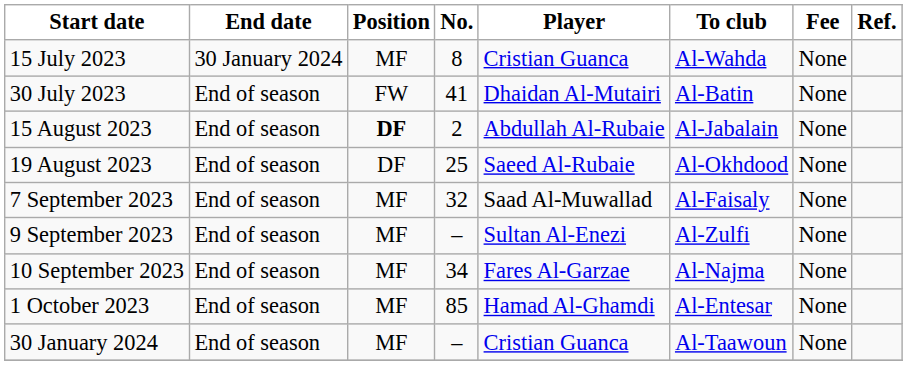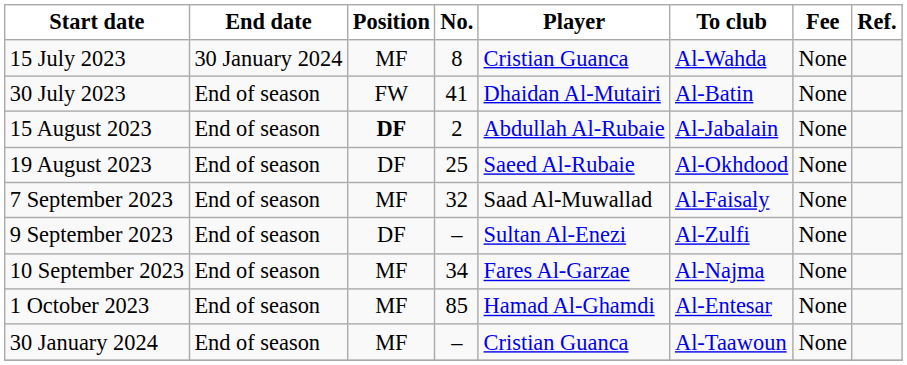9 September 2023 | Position: MF -> DF
